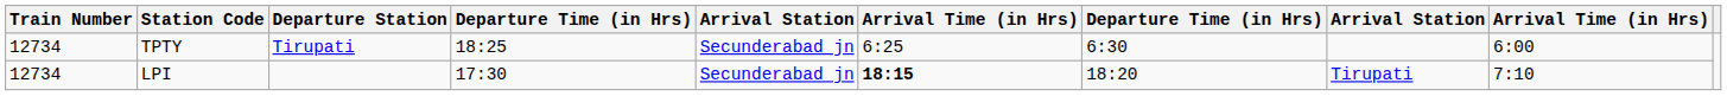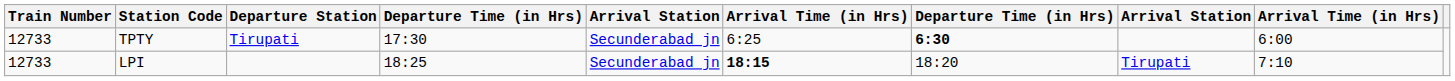TPTY | Train Number: 12734 -> 12733
TPTY | column 4: 18:25 -> 17:30
TPTY | column 7: normal -> bold
LPI | Train Number: 12734 -> 12733
LPI | column 4: 17:30 -> 18:25
